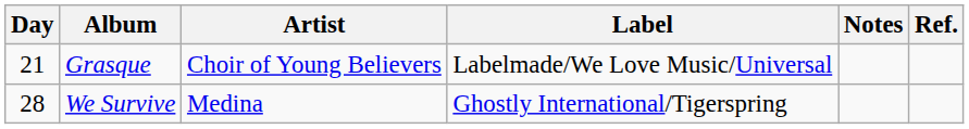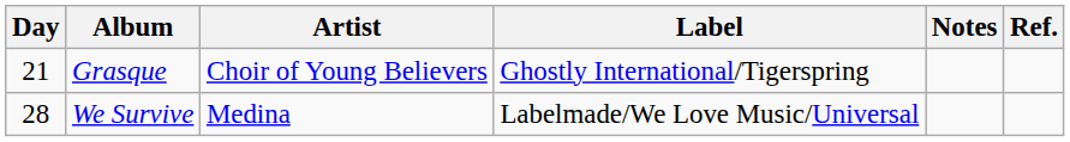Grasque | Label: Labelmade/We Love Music/Universal -> Ghostly International/Tigerspring
We Survive | Label: Ghostly International/Tigerspring -> Labelmade/We Love Music/Universal
